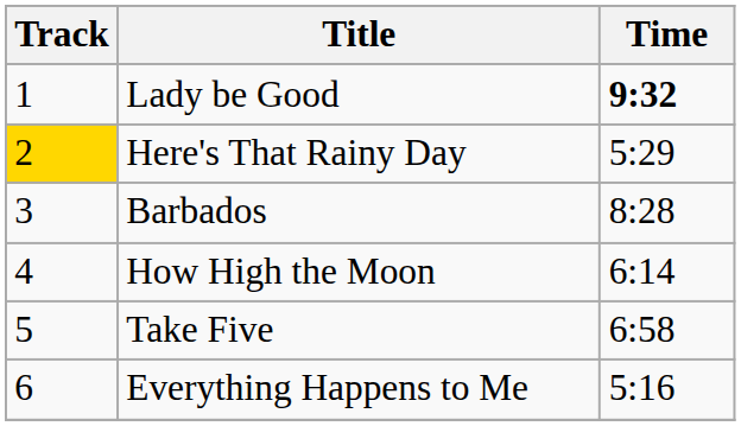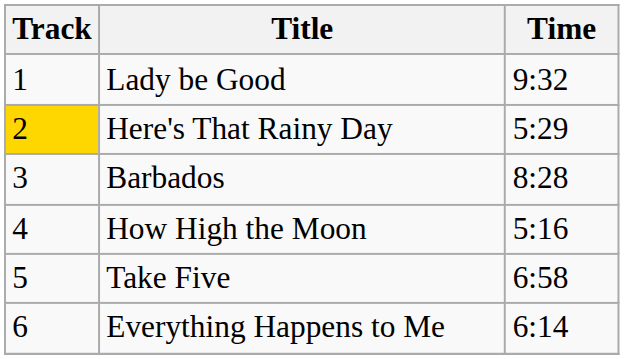Lady be Good | Time: bold -> normal
How High the Moon | Time: 6:14 -> 5:16
Everything Happens to Me | Time: 5:16 -> 6:14
